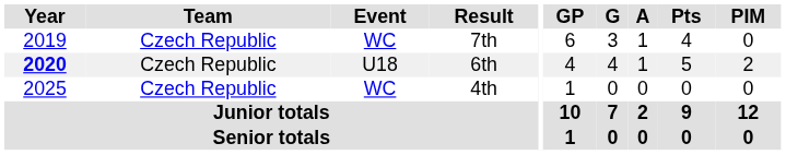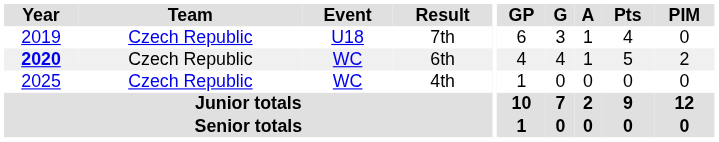7th | Event: WC -> U18
6th | Event: U18 -> WC
